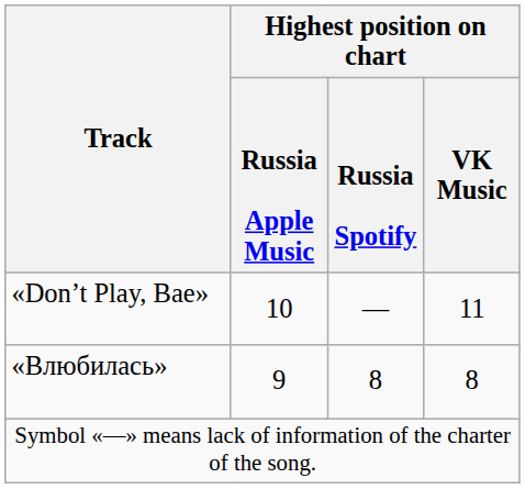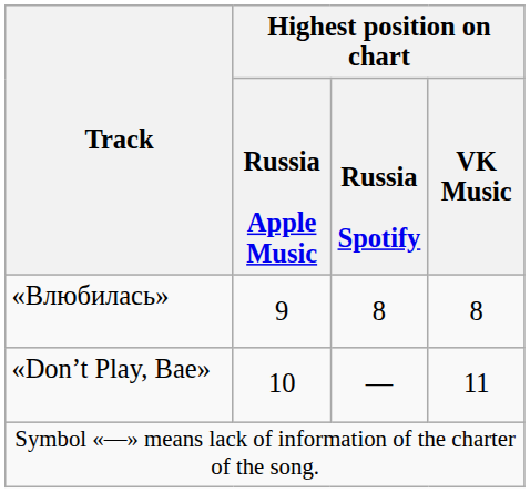rows swapped: «Влюбилась» <-> «Don’t Play, Bae»
